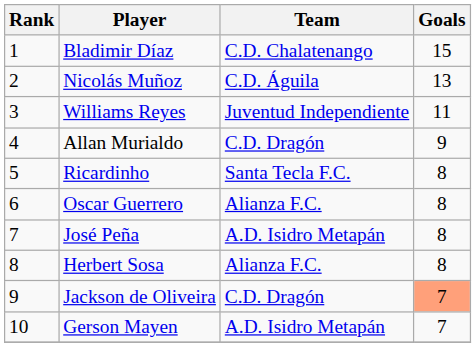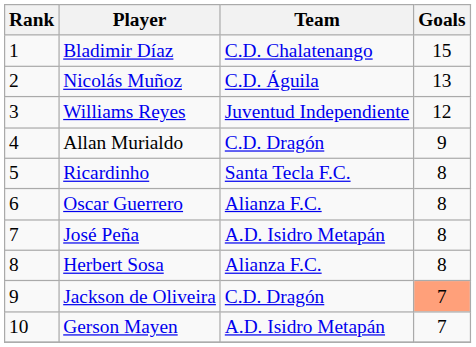Williams Reyes | Goals: 11 -> 12
